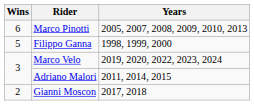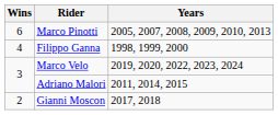Filippo Ganna | Wins: 5 -> 4
